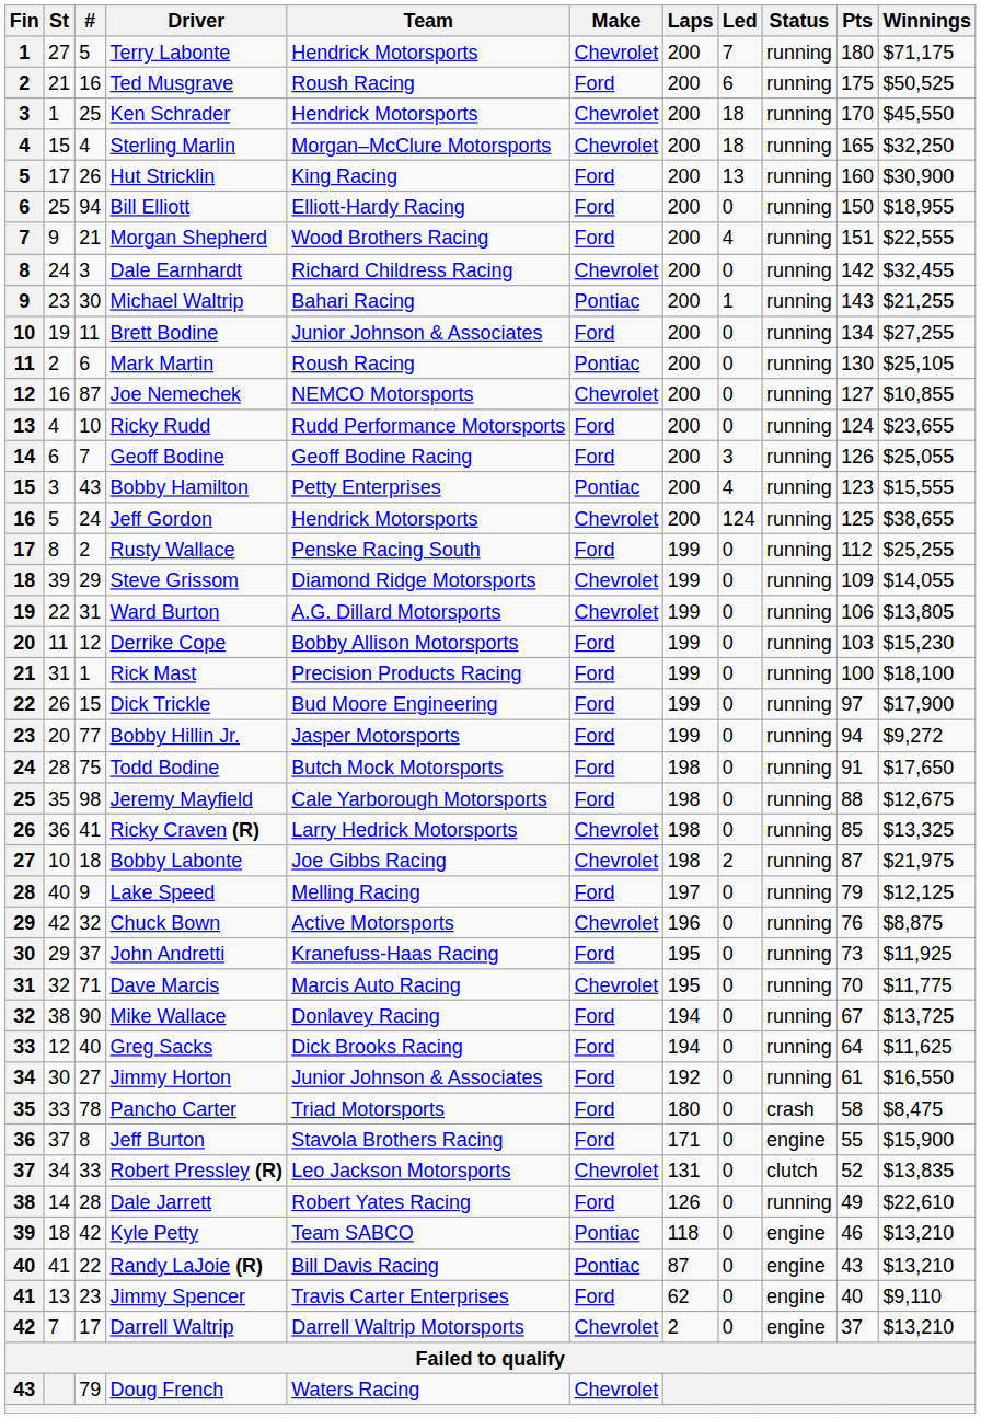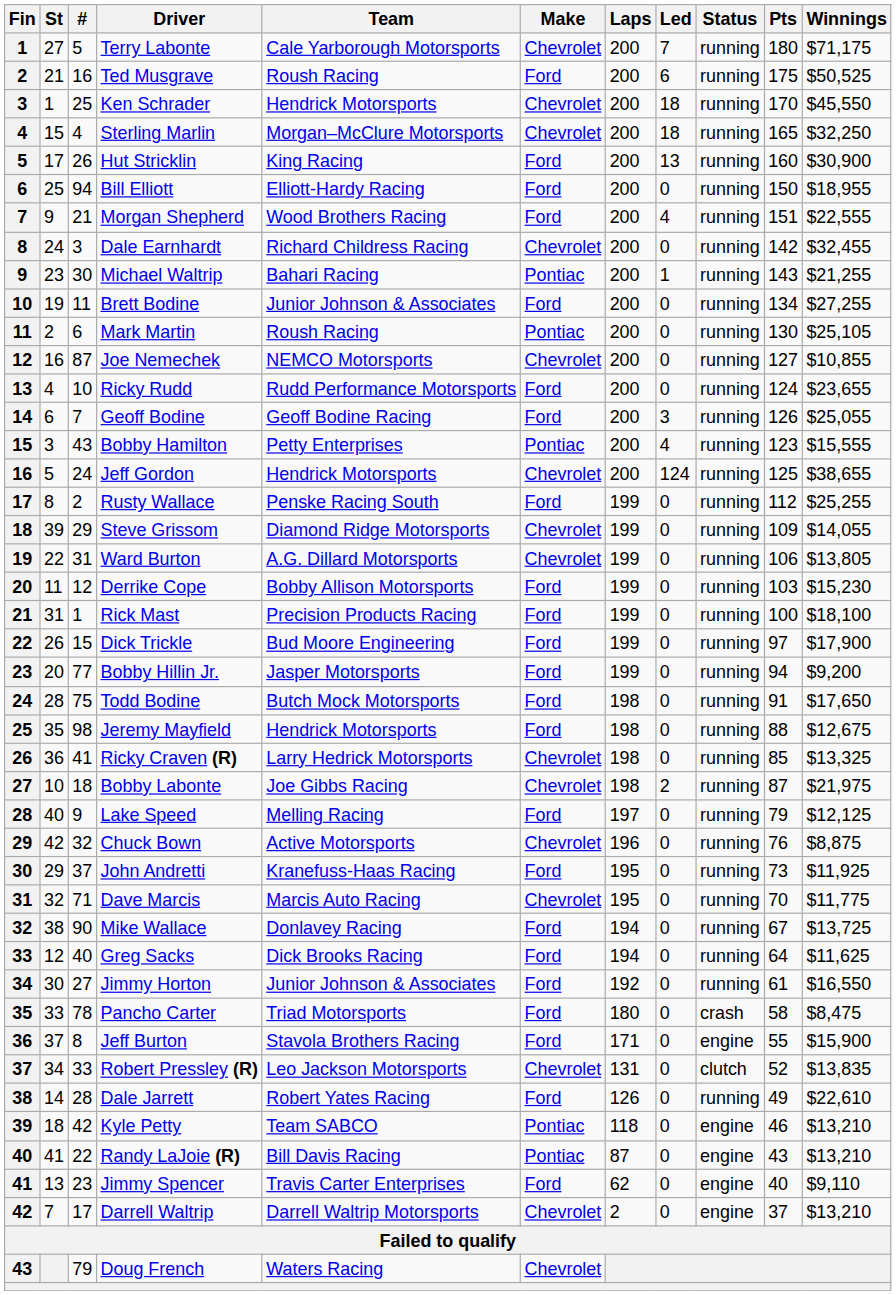Terry Labonte | Team: Hendrick Motorsports -> Cale Yarborough Motorsports
Bobby Hillin Jr. | Winnings: $9,272 -> $9,200
Jeremy Mayfield | Team: Cale Yarborough Motorsports -> Hendrick Motorsports
